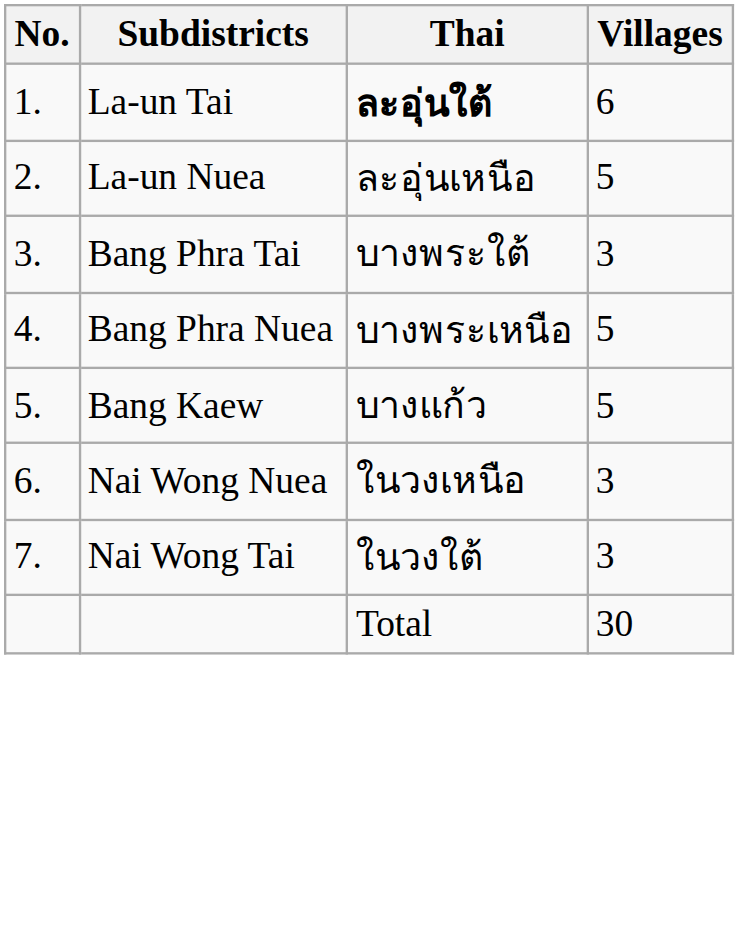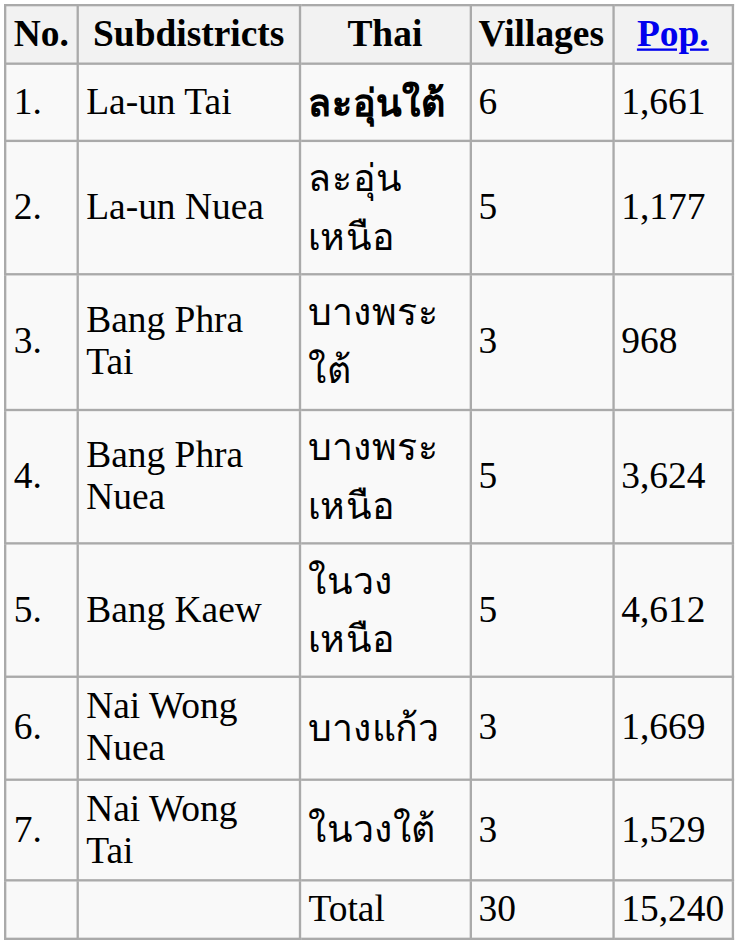+ column: Pop. | 1,661 | 1,177 | 968 | 3,624 | 4,612 | 1,669 | 1,529 | 15,240
Bang Kaew | Thai: บางแก้ว -> ในวงเหนือ
Nai Wong Nuea | Thai: ในวงเหนือ -> บางแก้ว
